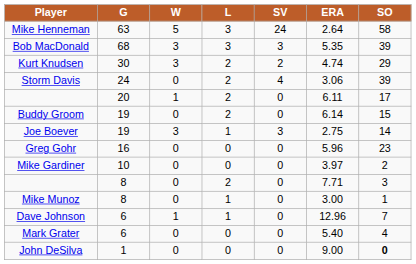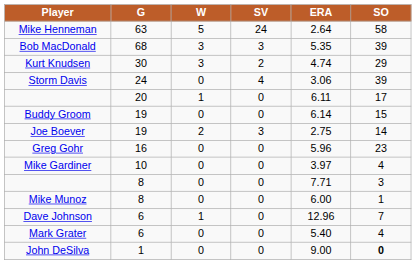- column: L | 3 | 3 | 2 | 2 | 2 | 2 | 1 | 0 | 0 | 2 | 1 | 1 | 0 | 0
Joe Boever | W: 3 -> 2
Mike Gardiner | SO: 2 -> 4
Mike Munoz | ERA: 3.00 -> 6.00
